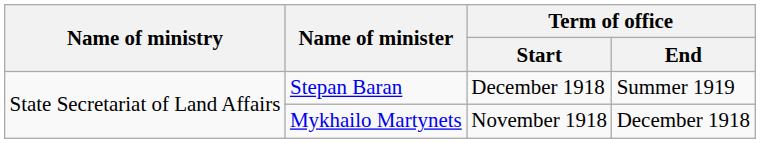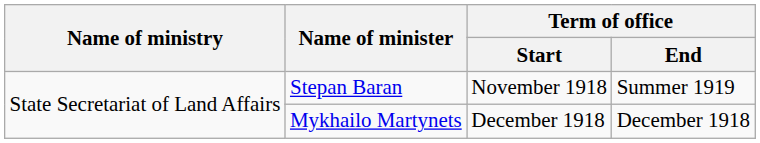Stepan Baran | Term of office / Start: December 1918 -> November 1918
Mykhailo Martynets | Term of office / Start: November 1918 -> December 1918
